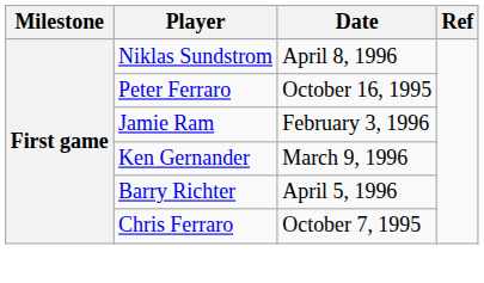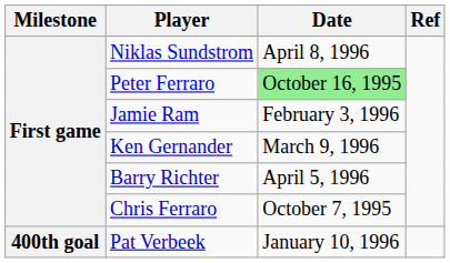Peter Ferraro | Date: no background -> lightgreen background
+ row: 400th goal | Pat Verbeek | January 10, 1996
